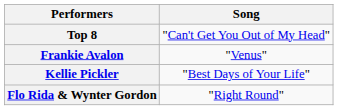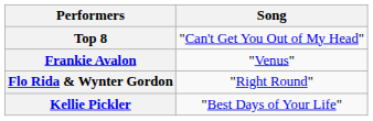rows swapped: Flo Rida & Wynter Gordon <-> Kellie Pickler
